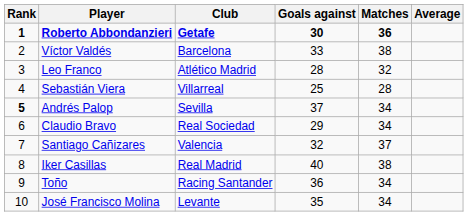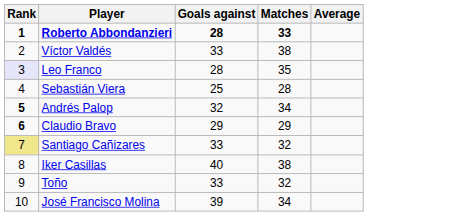- column: Club | Getafe | Barcelona | Atlético Madrid | Villarreal | Sevilla | Real Sociedad | Valencia | Real Madrid | Racing Santander | Levante
Roberto Abbondanzieri | Goals against: 30 -> 28
Roberto Abbondanzieri | Matches: 36 -> 33
Leo Franco | Rank: no background -> lavender background
Leo Franco | Matches: 32 -> 35
Andrés Palop | Goals against: 37 -> 32
Claudio Bravo | Rank: normal -> bold
Claudio Bravo | Matches: 34 -> 29
Santiago Cañizares | Rank: no background -> khaki background
Santiago Cañizares | Goals against: 32 -> 33
Santiago Cañizares | Matches: 37 -> 32
Toño | Goals against: 36 -> 33
Toño | Matches: 34 -> 32
José Francisco Molina | Goals against: 35 -> 39
